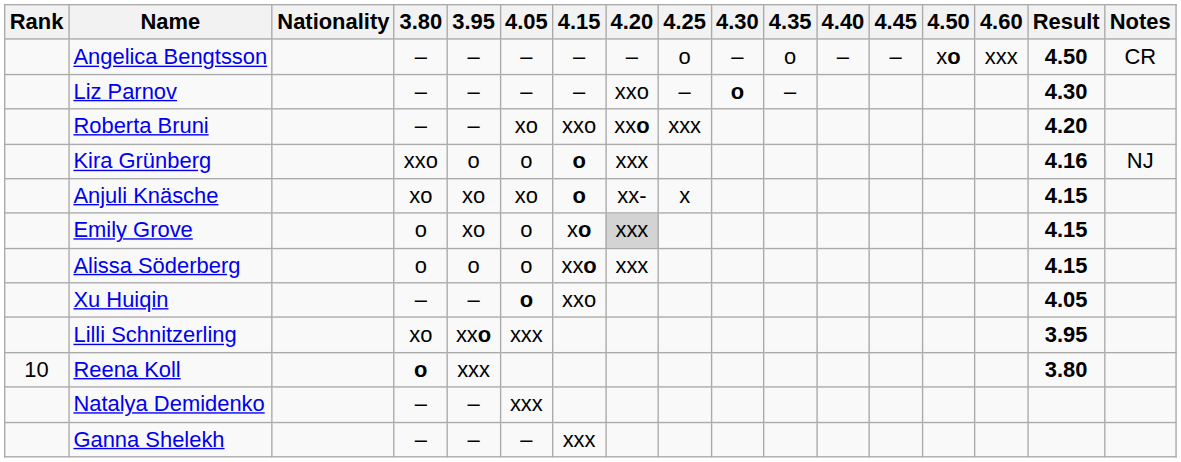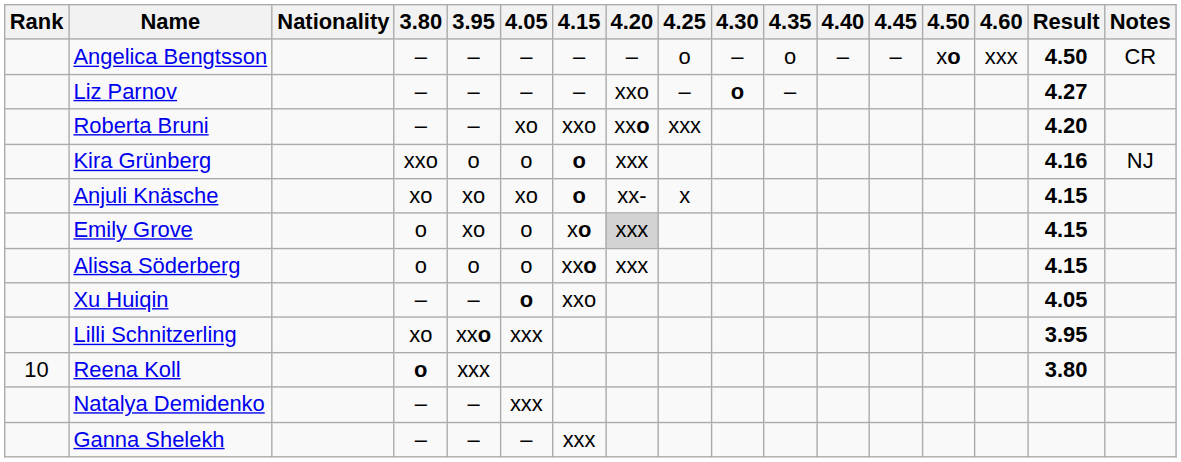Liz Parnov | Result: 4.30 -> 4.27
